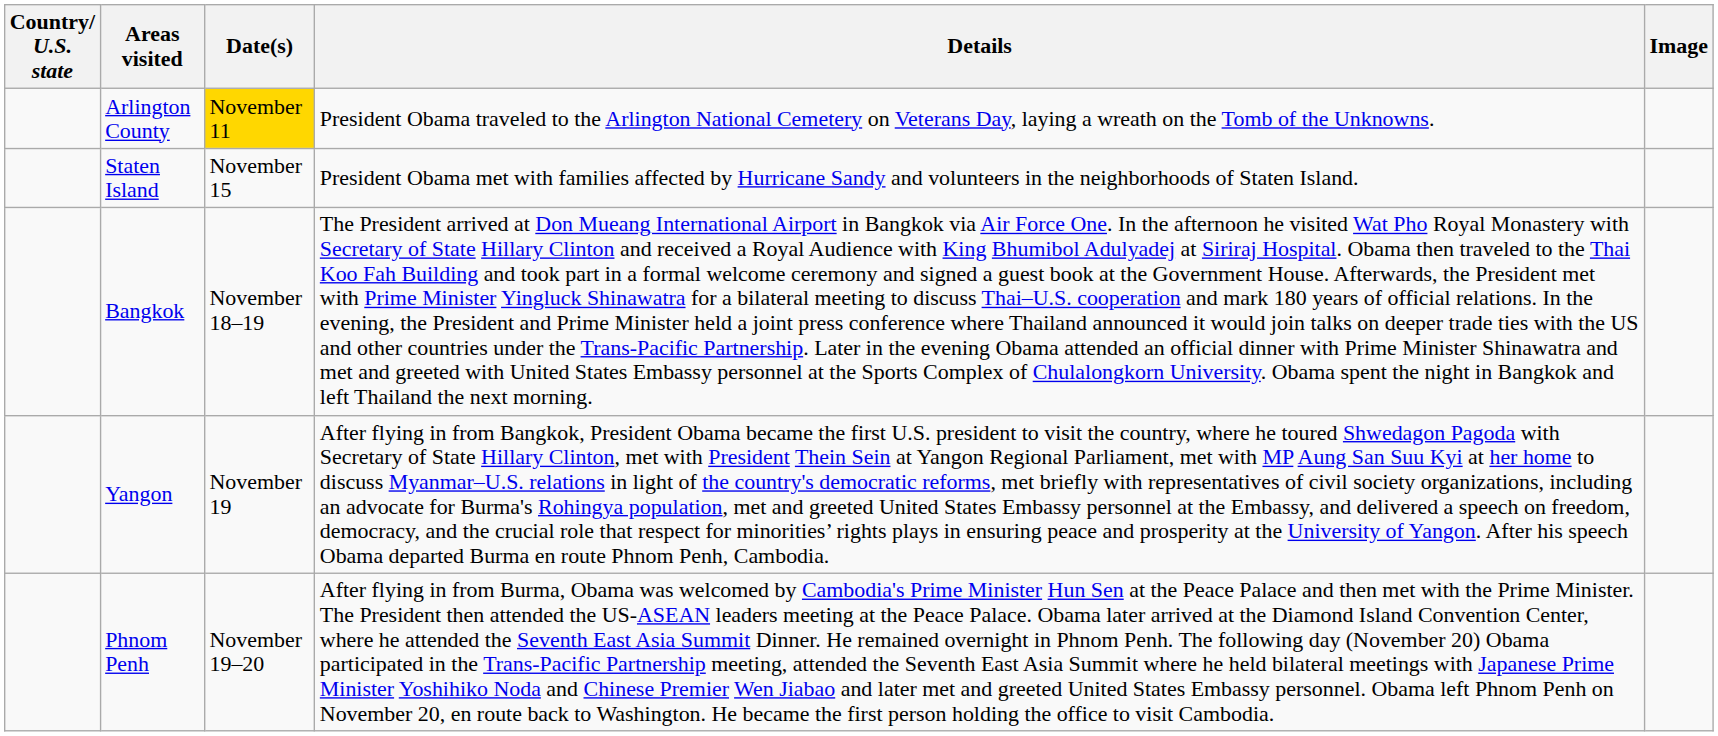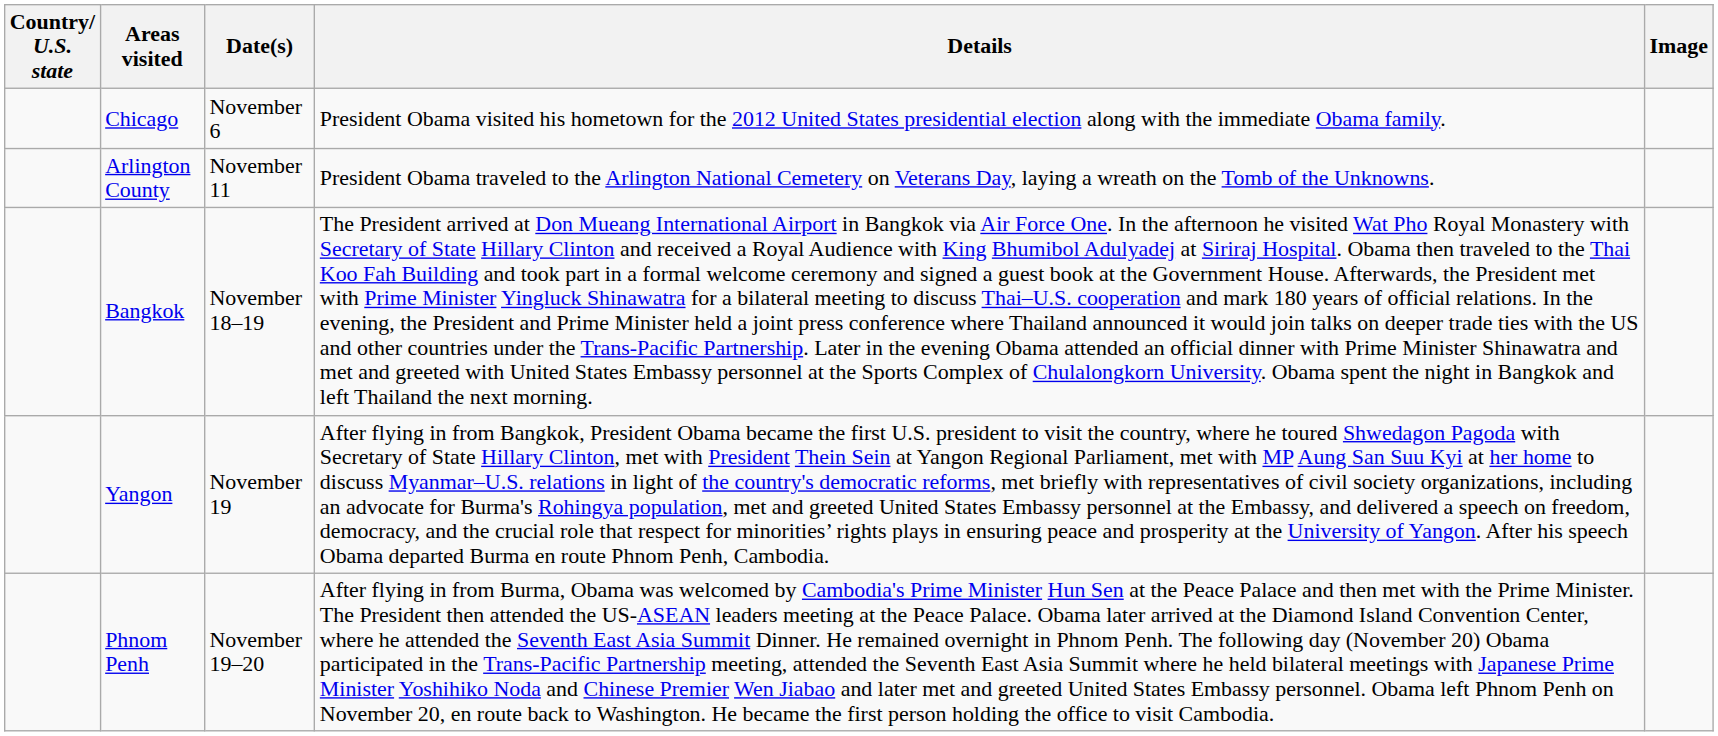+ row: Chicago | November 6 | President Obama visited his hometown for the 2012 United States presidential election along with the immediate Obama family.
Arlington County | Date(s): gold background -> no background
- row: Staten Island | November 15 | President Obama met with families affected by Hurricane Sandy and volunteers in the neighborhoods of Staten Island.
